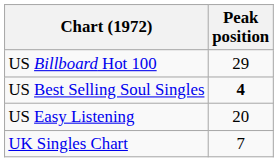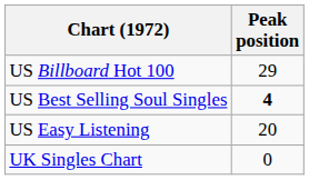UK Singles Chart | Peak position: 7 -> 0
